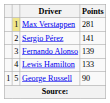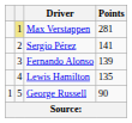Lewis Hamilton | Points: 133 -> 135
